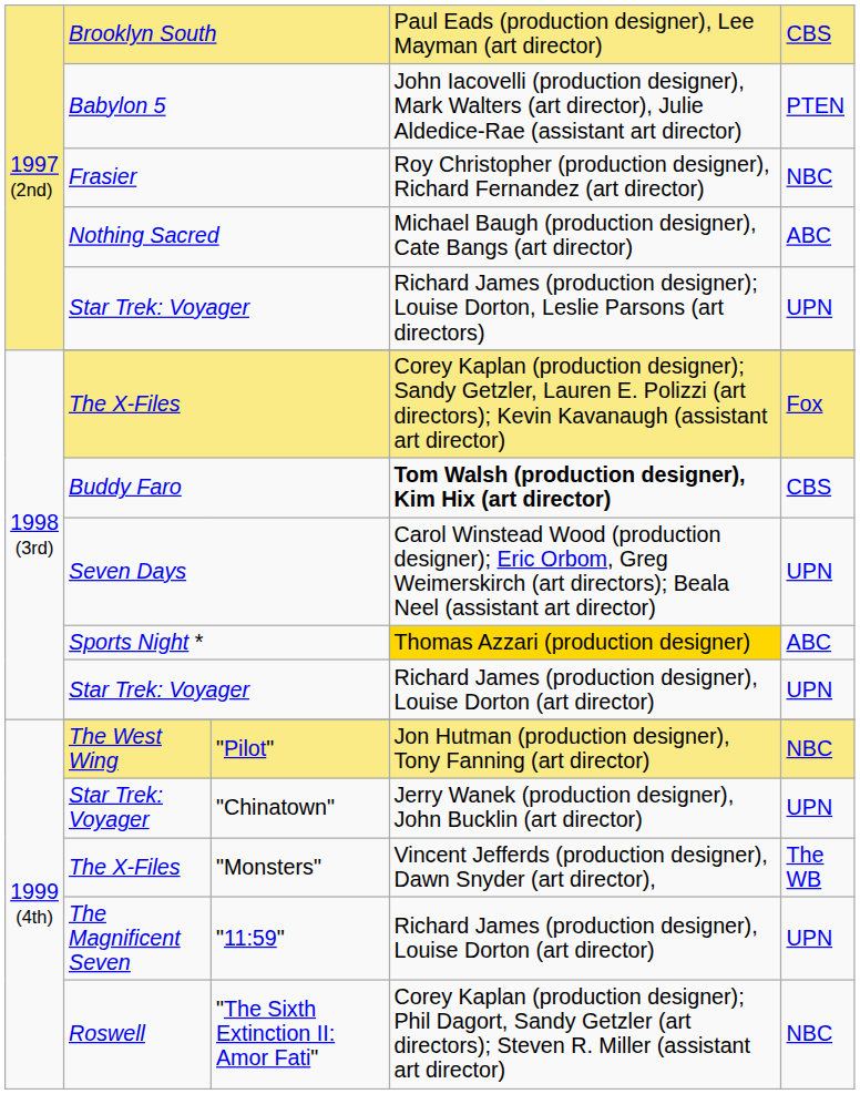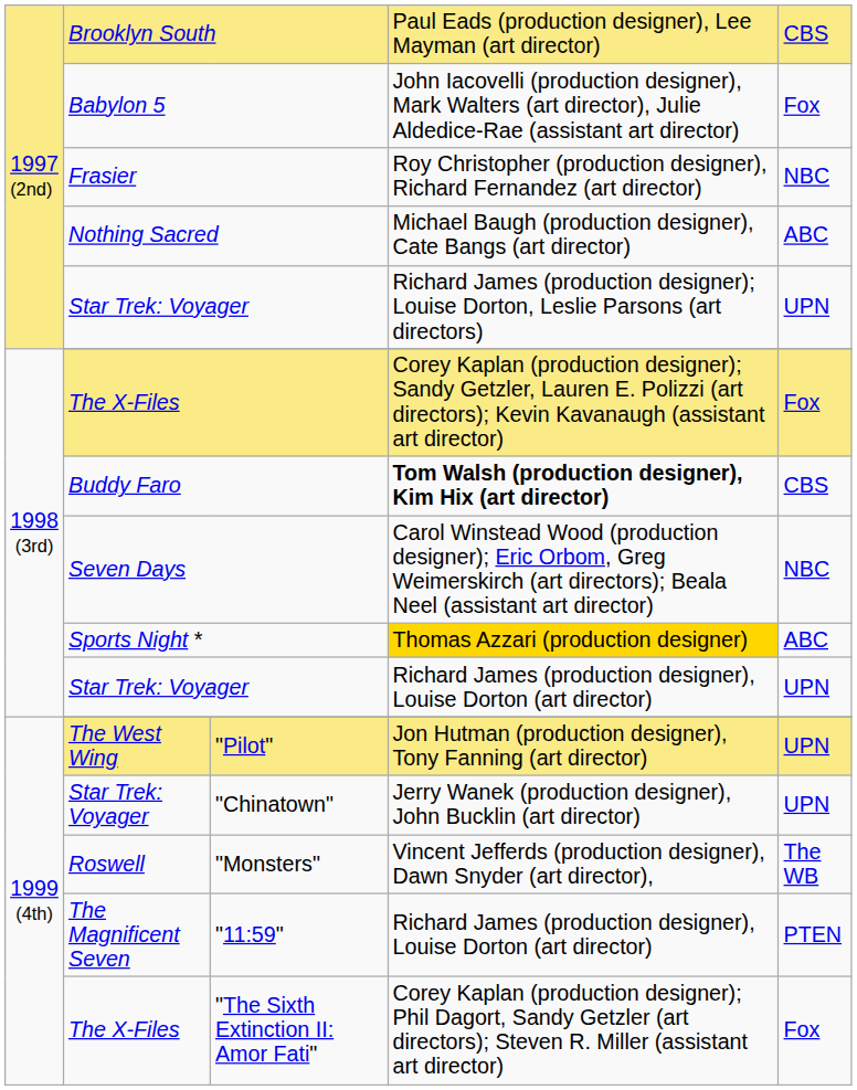Babylon 5 | column 5: PTEN -> Fox
Seven Days | column 5: UPN -> NBC
"Pilot" | column 5: NBC -> UPN
"Monsters" | column 2: The X-Files -> Roswell
"11:59" | column 5: UPN -> PTEN
"The Sixth Extinction II: Amor Fati" | column 2: Roswell -> The X-Files
"The Sixth Extinction II: Amor Fati" | column 5: NBC -> Fox
